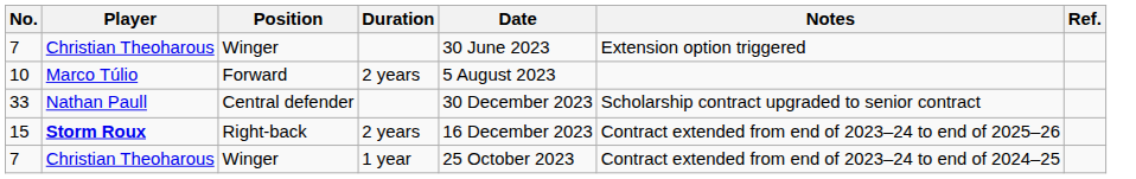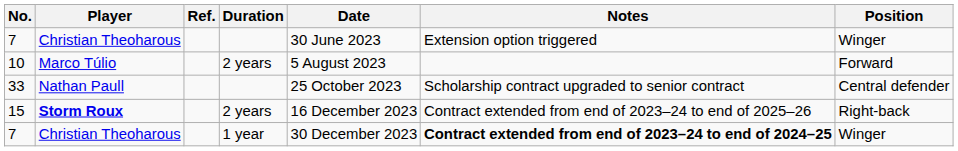columns swapped: Position <-> Ref.
33 | Date: 30 December 2023 -> 25 October 2023
7 / 1 year | Date: 25 October 2023 -> 30 December 2023
7 / 1 year | Notes: normal -> bold
